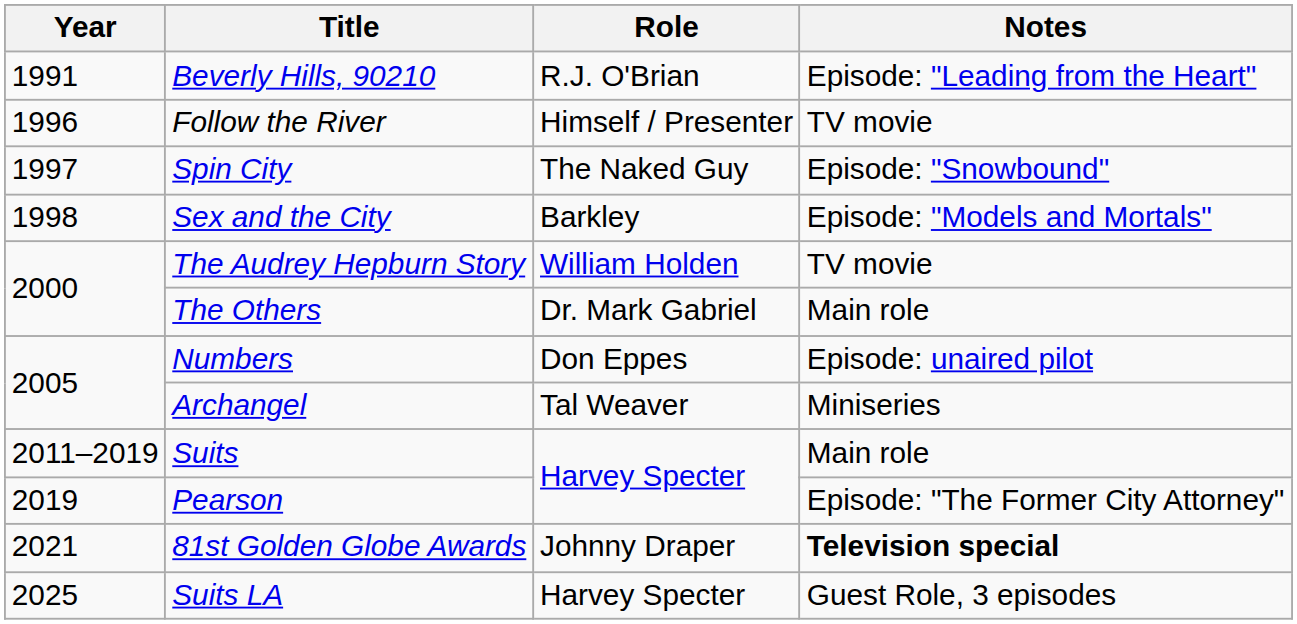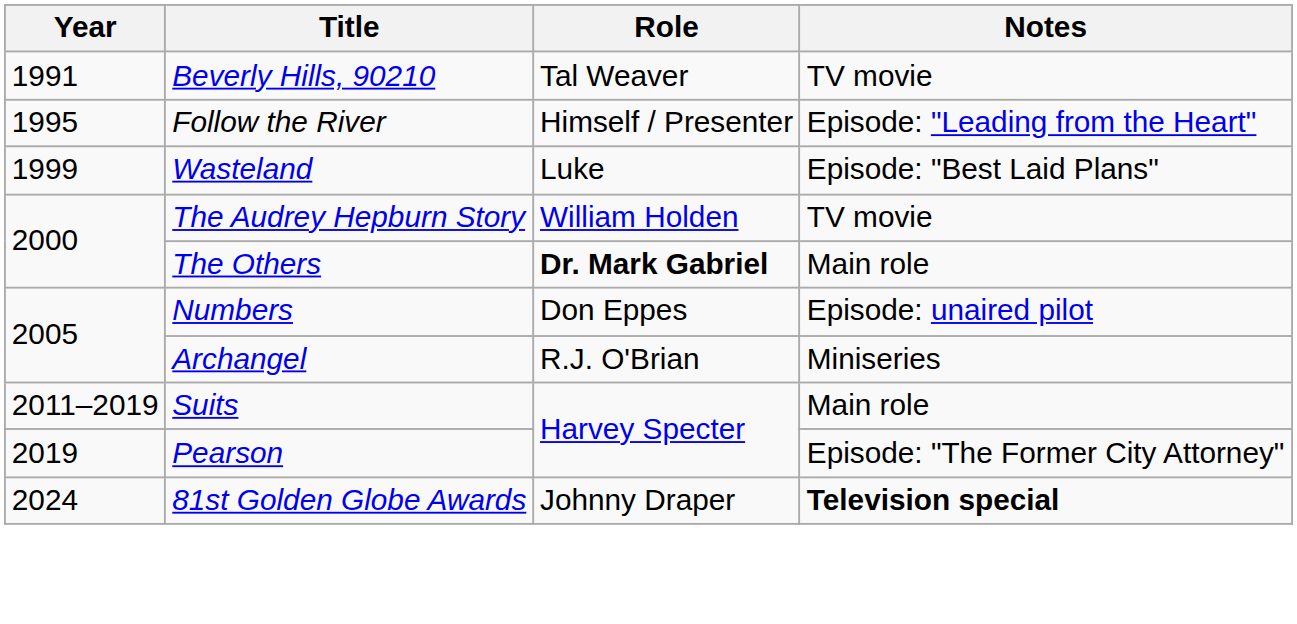Beverly Hills, 90210 | Role: R.J. O'Brian -> Tal Weaver
Beverly Hills, 90210 | Notes: Episode: "Leading from the Heart" -> TV movie
Follow the River | Year: 1996 -> 1995
Follow the River | Notes: TV movie -> Episode: "Leading from the Heart"
- row: 1997 | Spin City | The Naked Guy | Episode: "Snowbound"
- row: 1998 | Sex and the City | Barkley | Episode: "Models and Mortals"
+ row: 1999 | Wasteland | Luke | Episode: "Best Laid Plans"
The Others | Role: normal -> bold
Archangel | Role: Tal Weaver -> R.J. O'Brian
81st Golden Globe Awards | Year: 2021 -> 2024
- row: 2025 | Suits LA | Harvey Specter | Guest Role, 3 episodes
